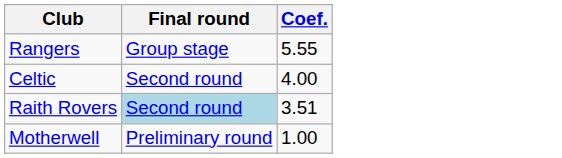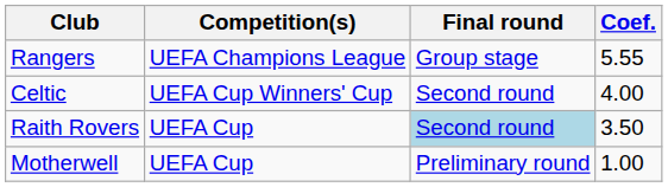+ column: Competition(s) | UEFA Champions League | UEFA Cup Winners' Cup | UEFA Cup | UEFA Cup
Raith Rovers | Coef.: 3.51 -> 3.50
